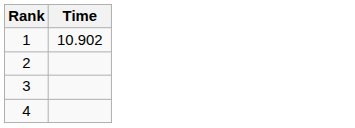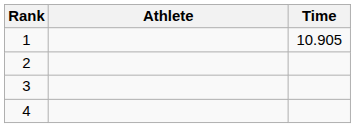+ column: Athlete
1 | Time: 10.902 -> 10.905
